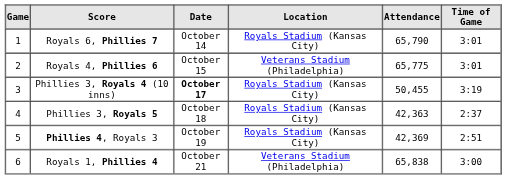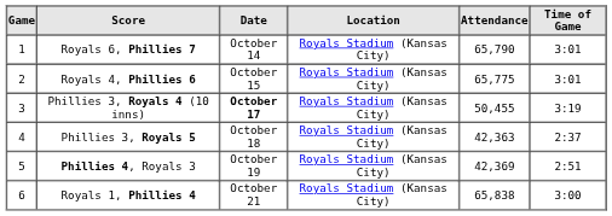Royals 4, Phillies 6 | Location: Veterans Stadium (Philadelphia) -> Royals Stadium (Kansas City)
Royals 1, Phillies 4 | Location: Veterans Stadium (Philadelphia) -> Royals Stadium (Kansas City)
